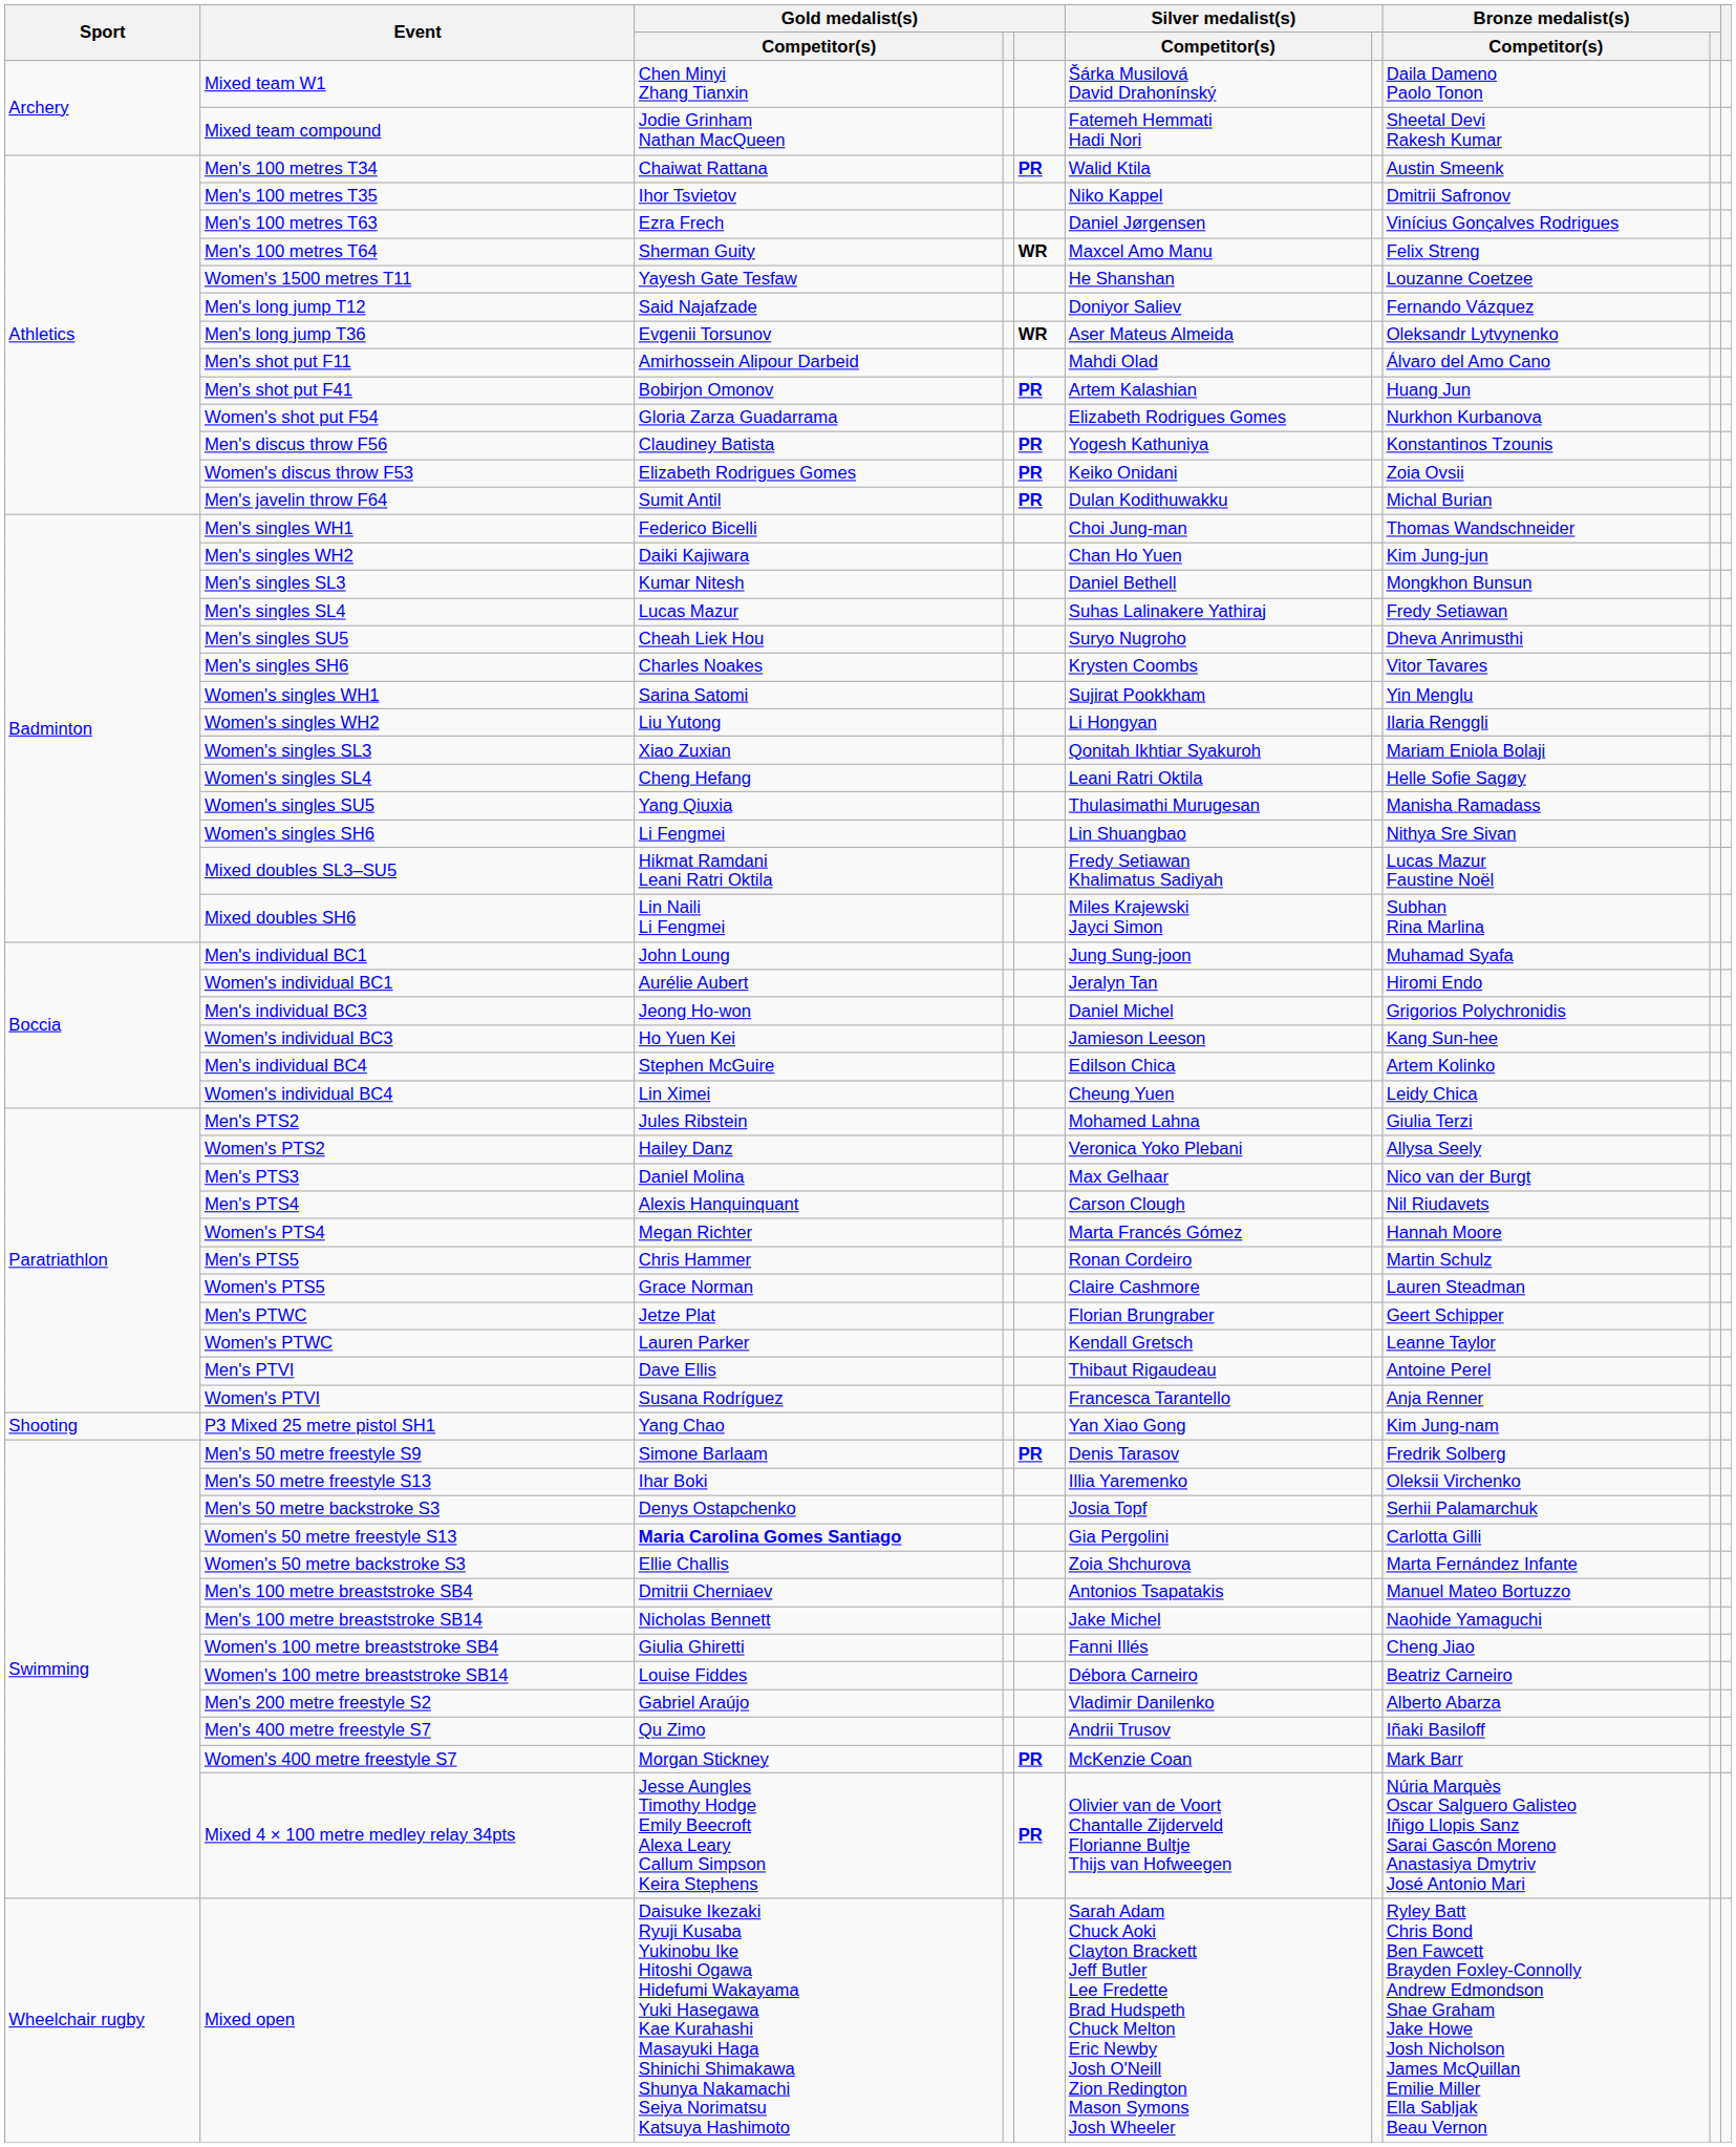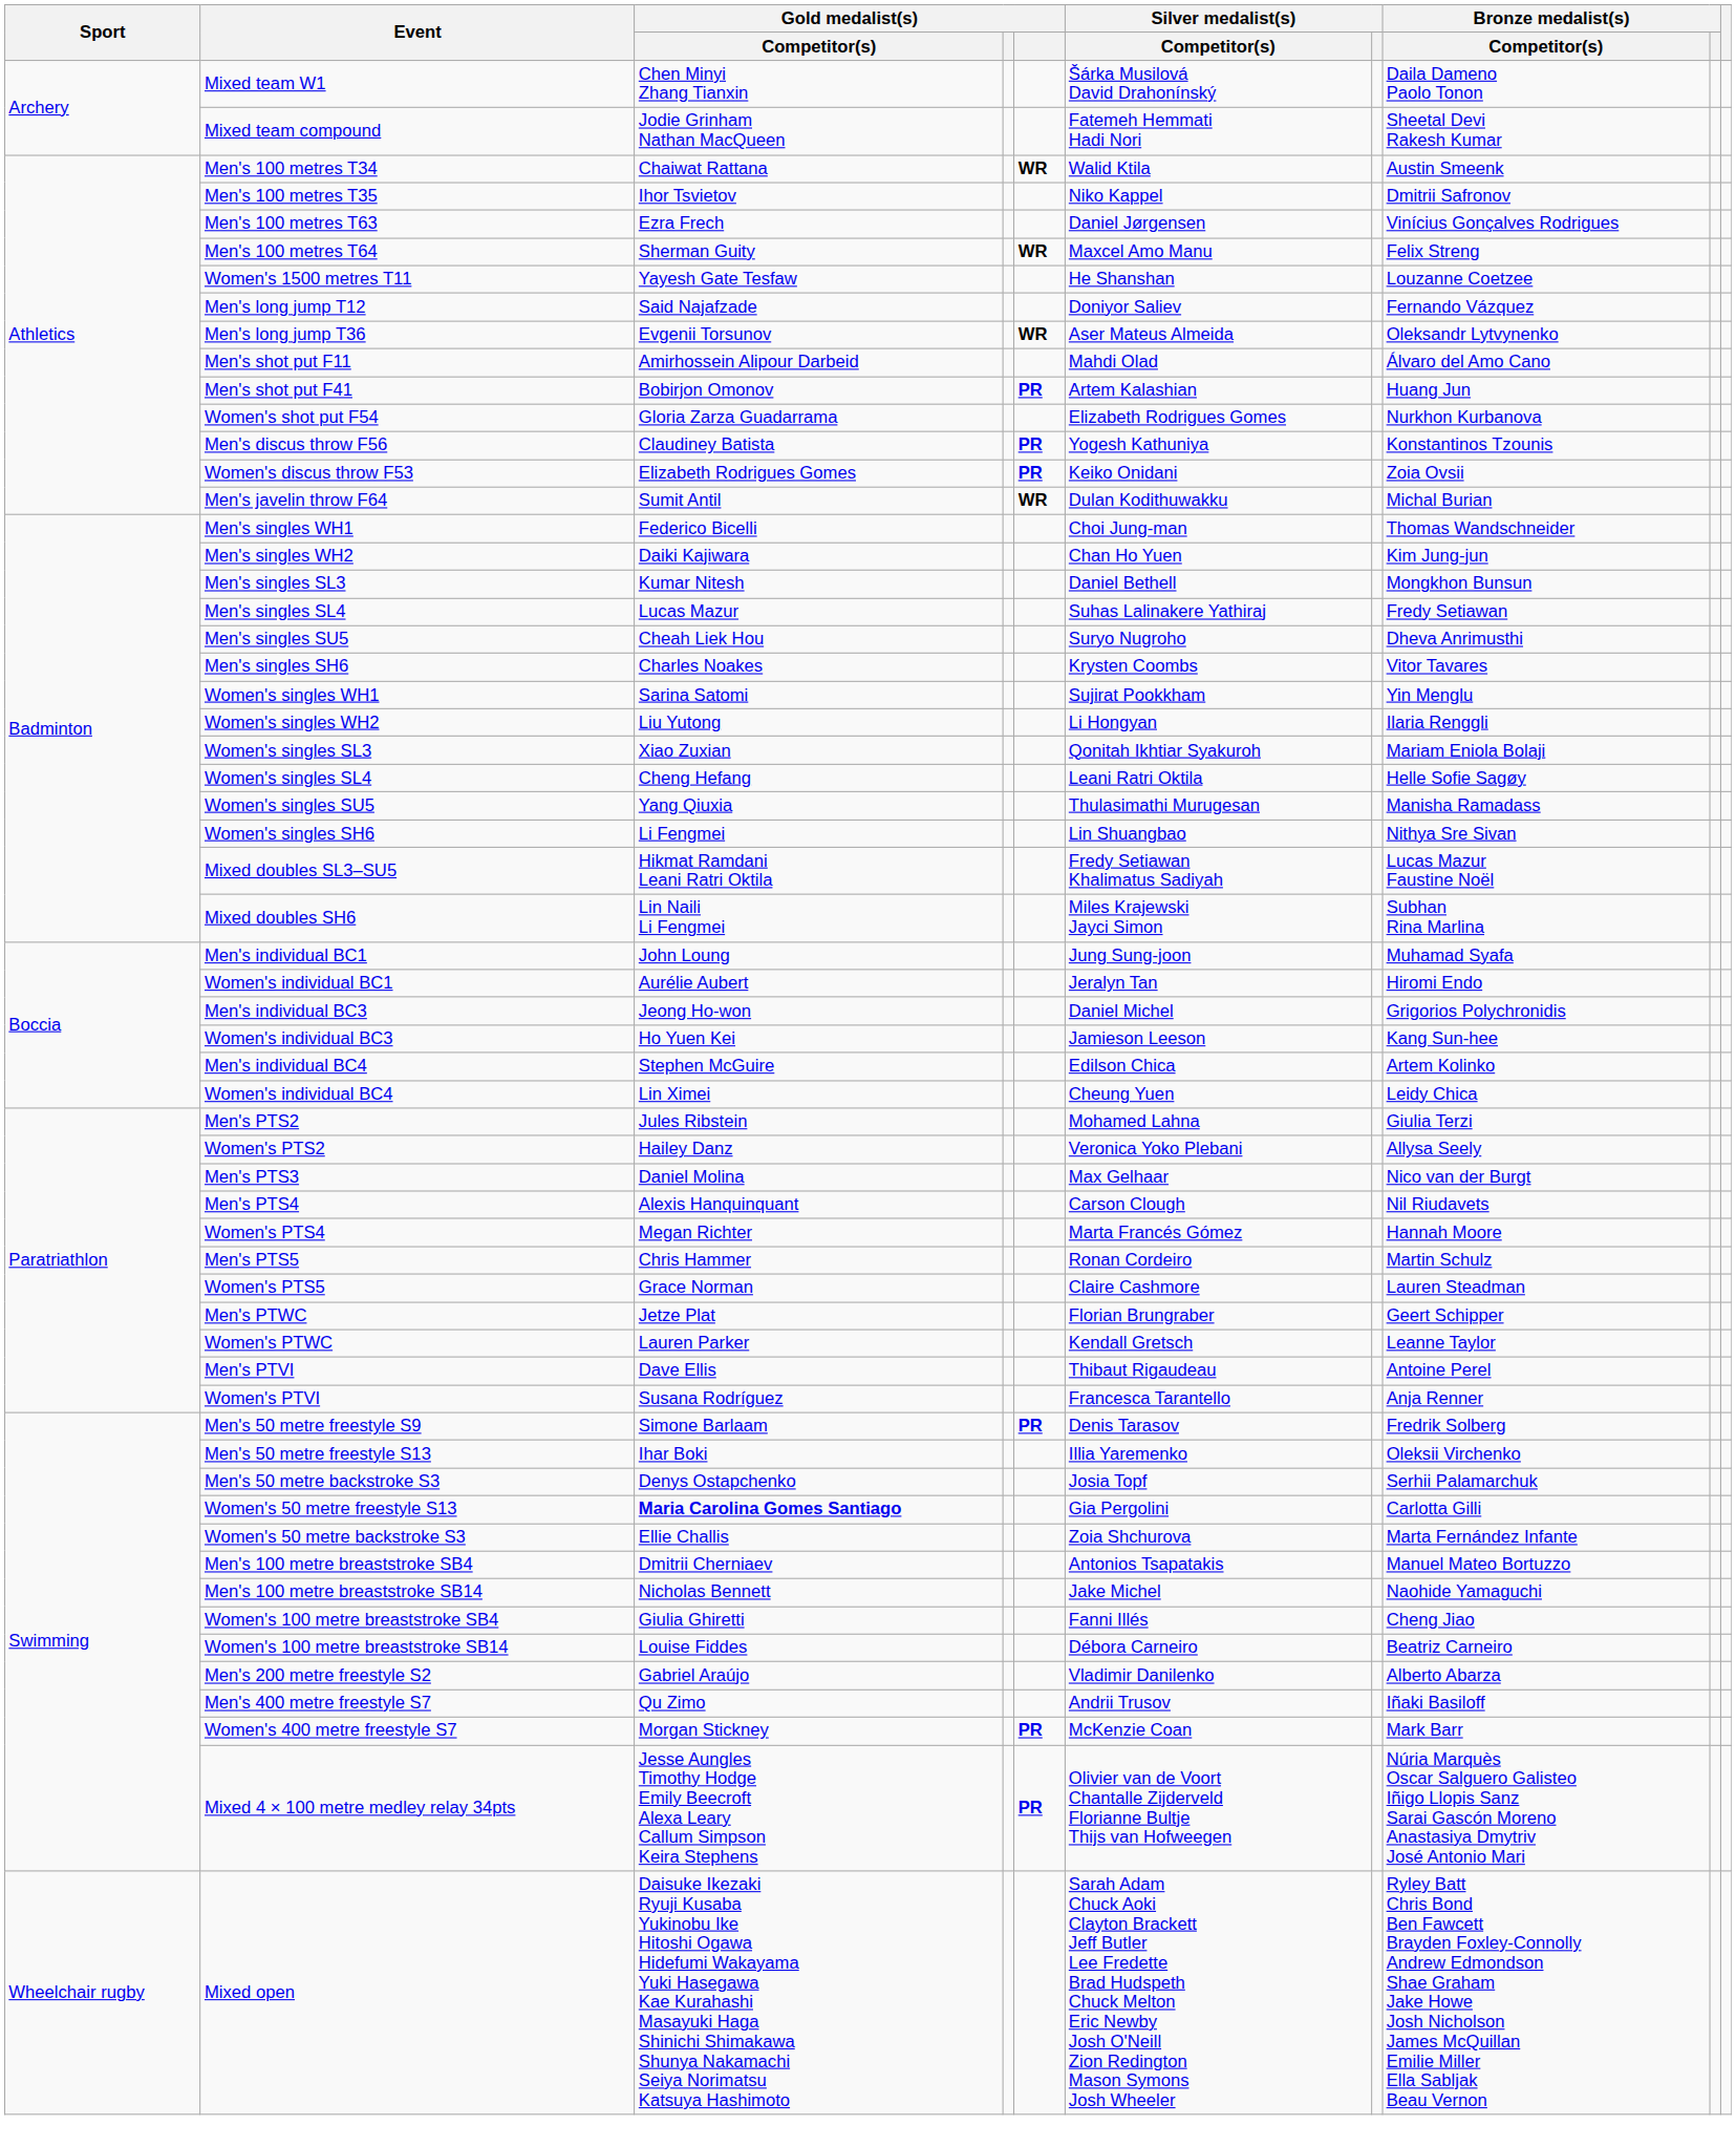Men's 100 metres T34 | column 5: PR -> WR
Men's javelin throw F64 | column 5: PR -> WR
- row: Shooting | P3 Mixed 25 metre pistol SH1 | Yang Chao | Yan Xiao Gong | Kim Jung-nam
